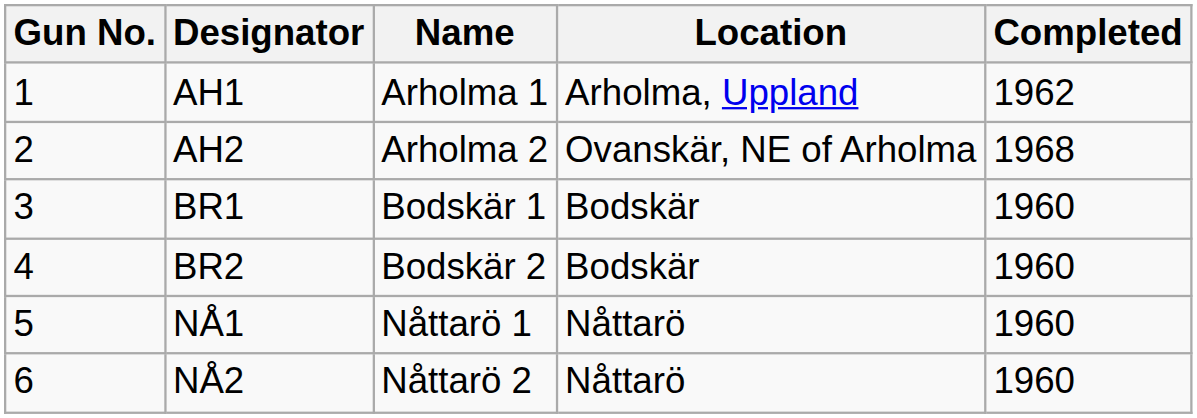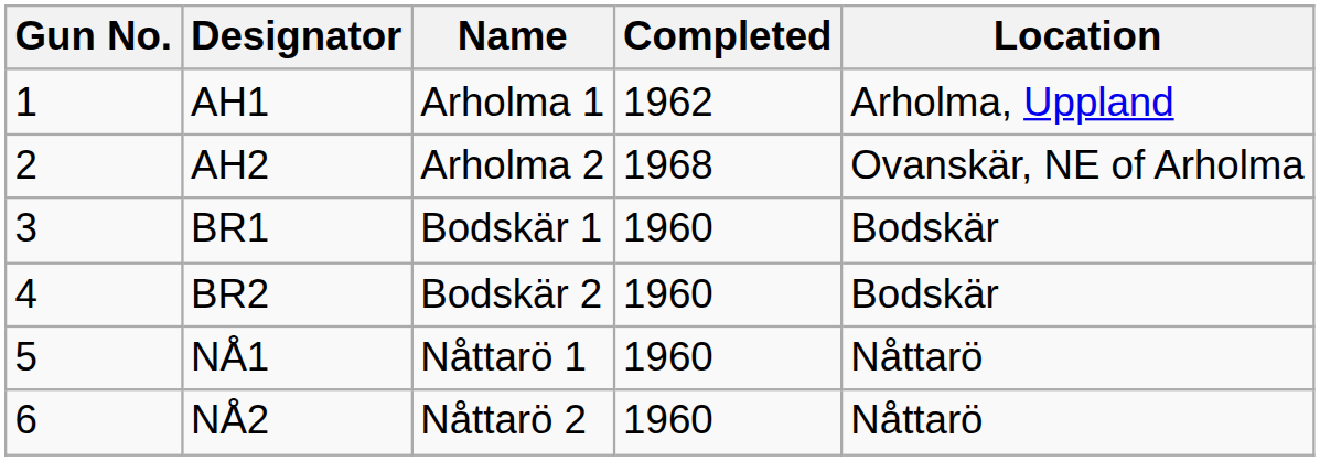columns swapped: Location <-> Completed
